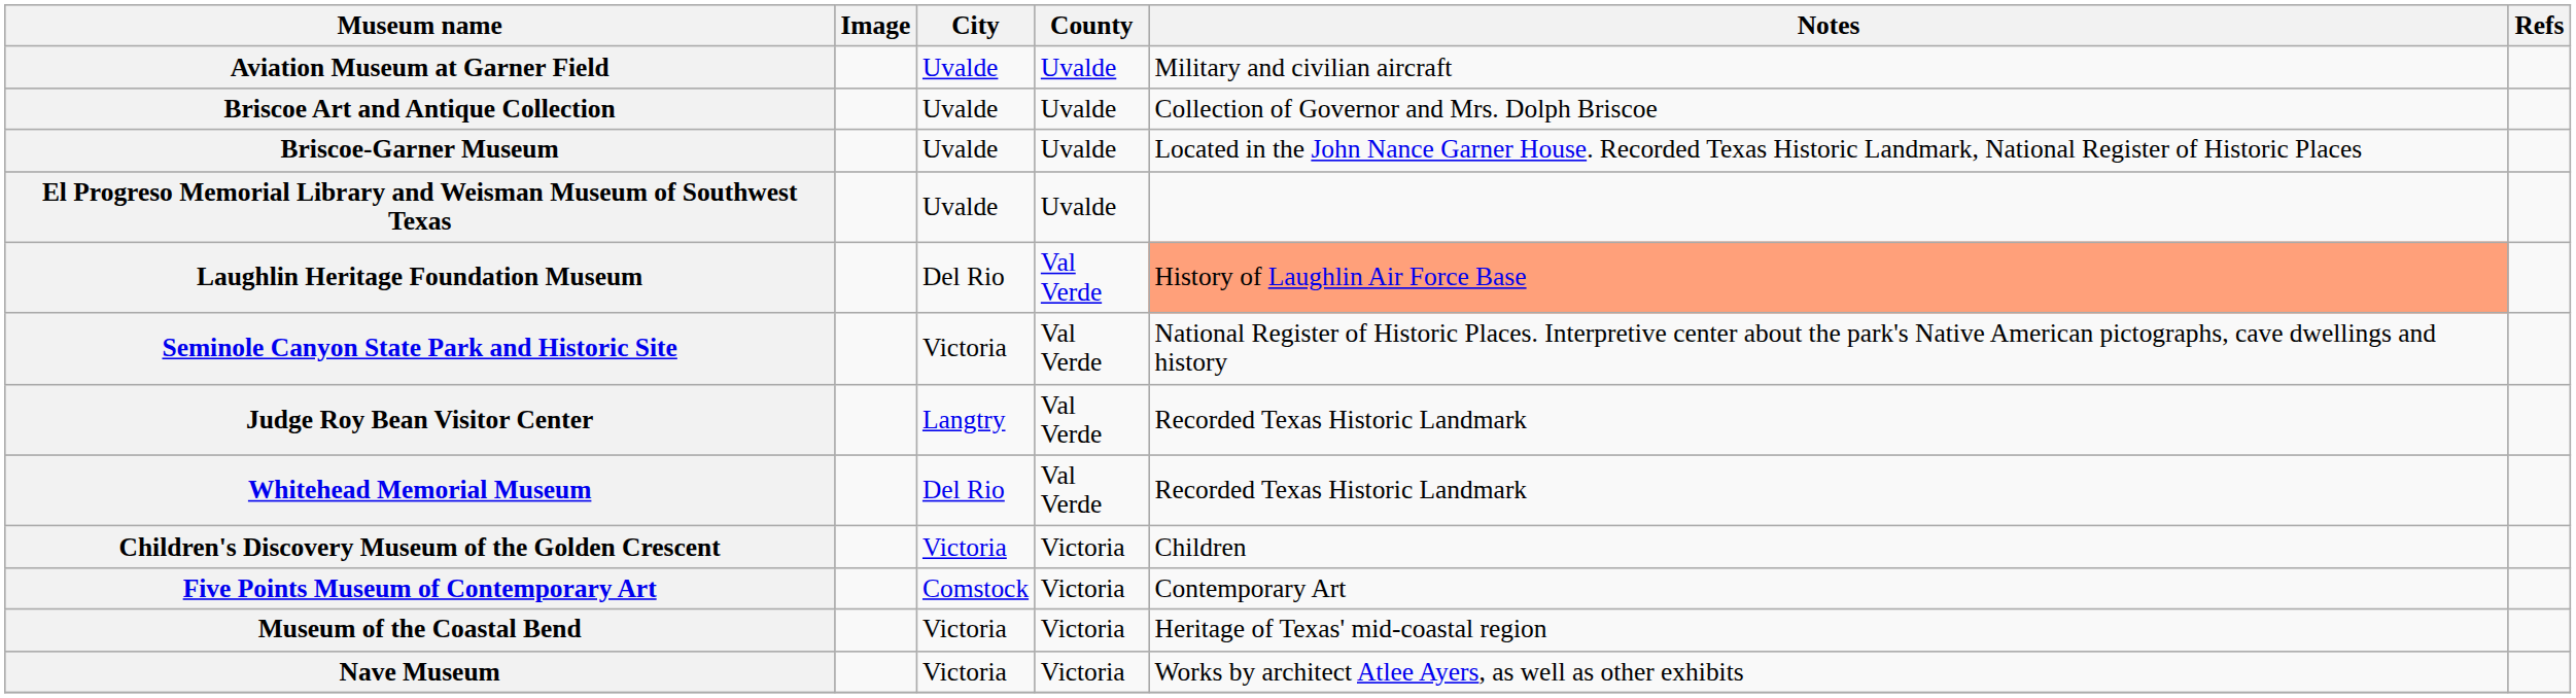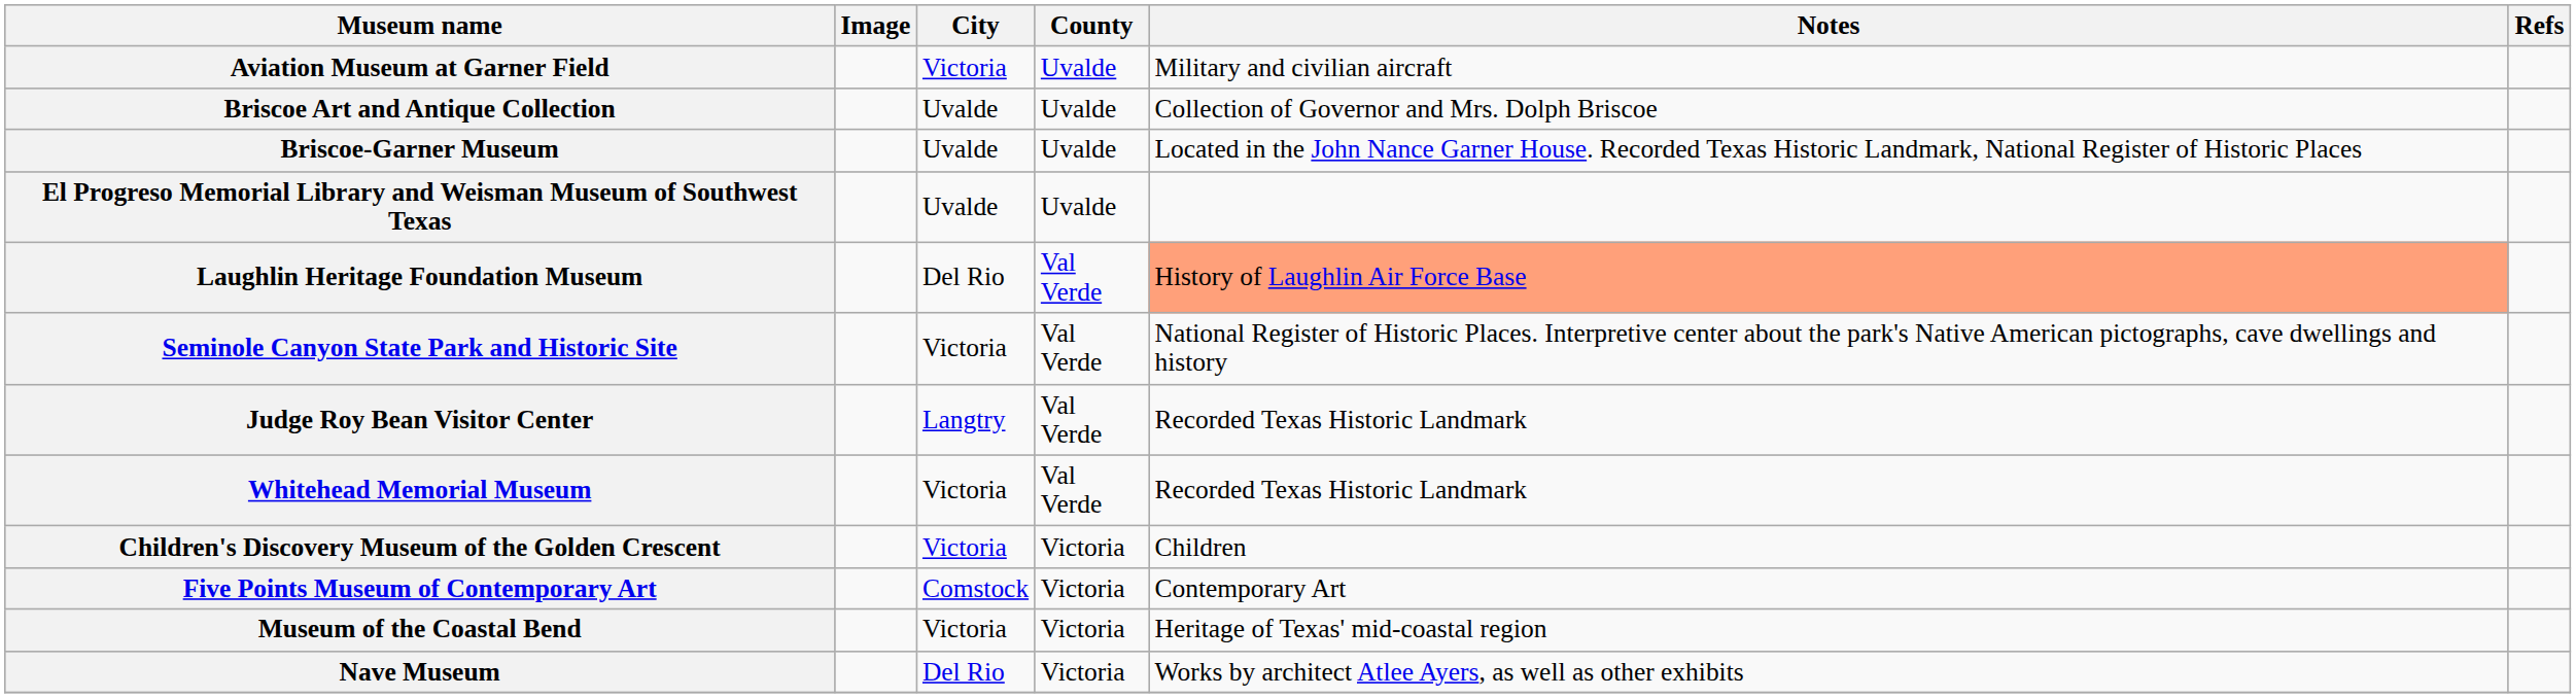Aviation Museum at Garner Field | City: Uvalde -> Victoria
Whitehead Memorial Museum | City: Del Rio -> Victoria
Nave Museum | City: Victoria -> Del Rio
